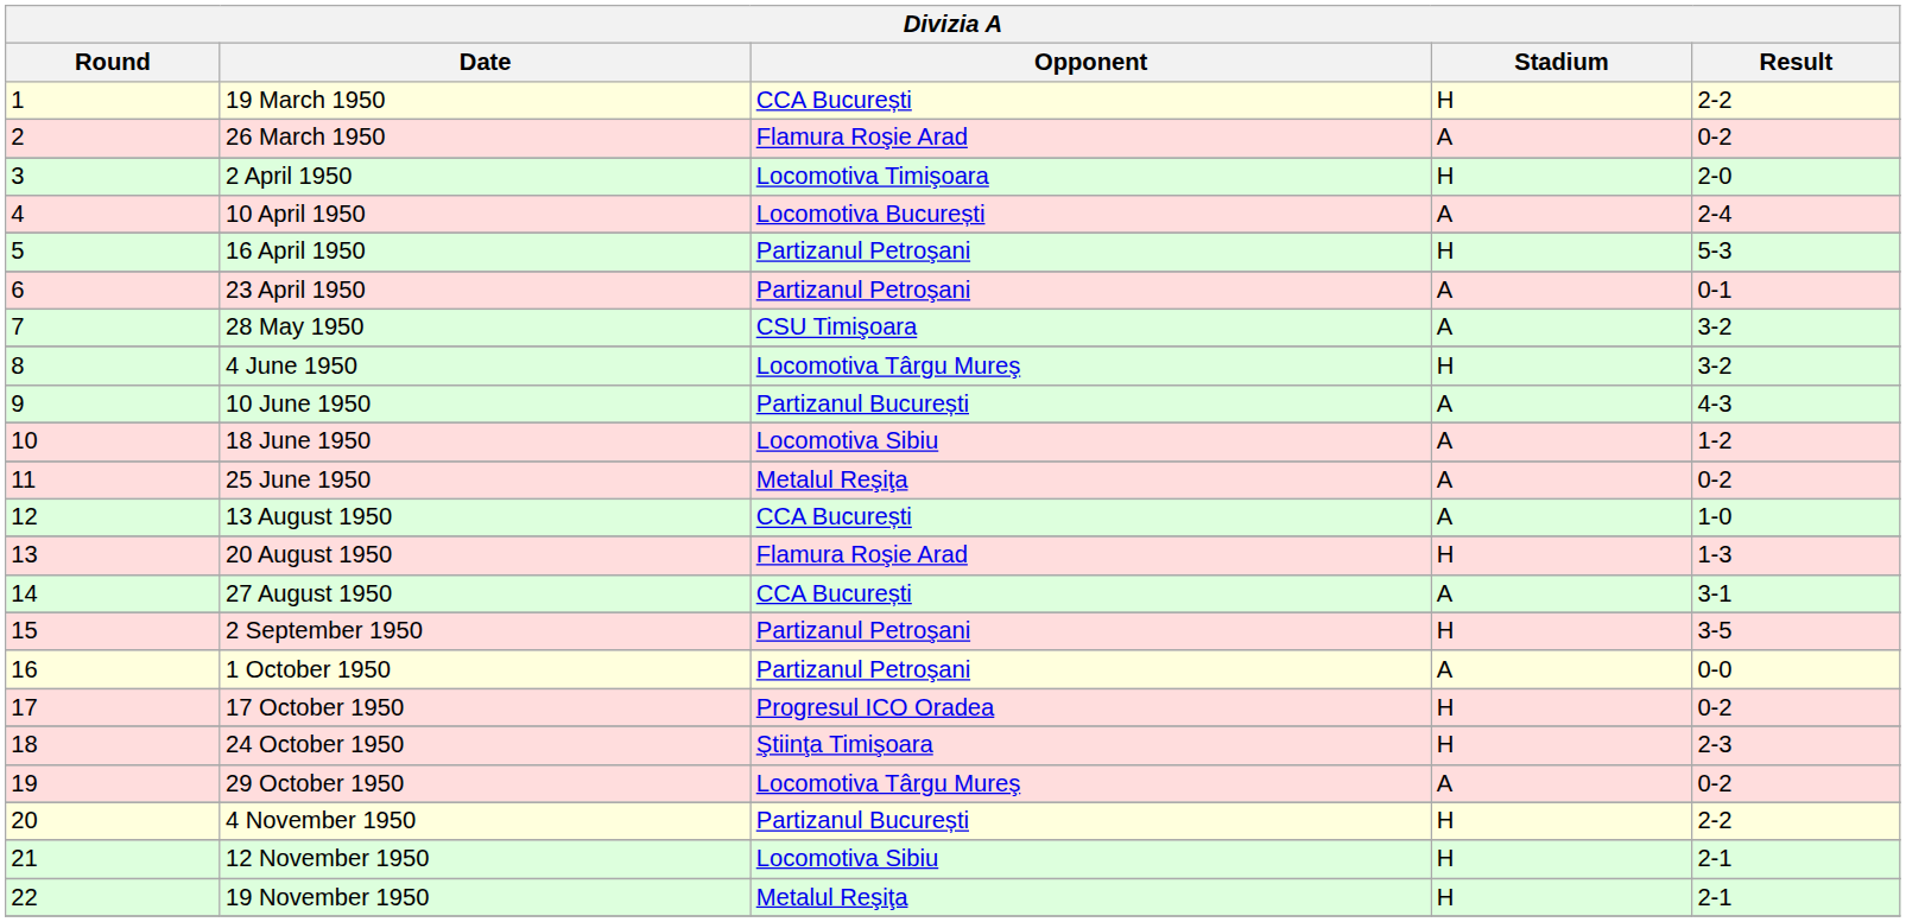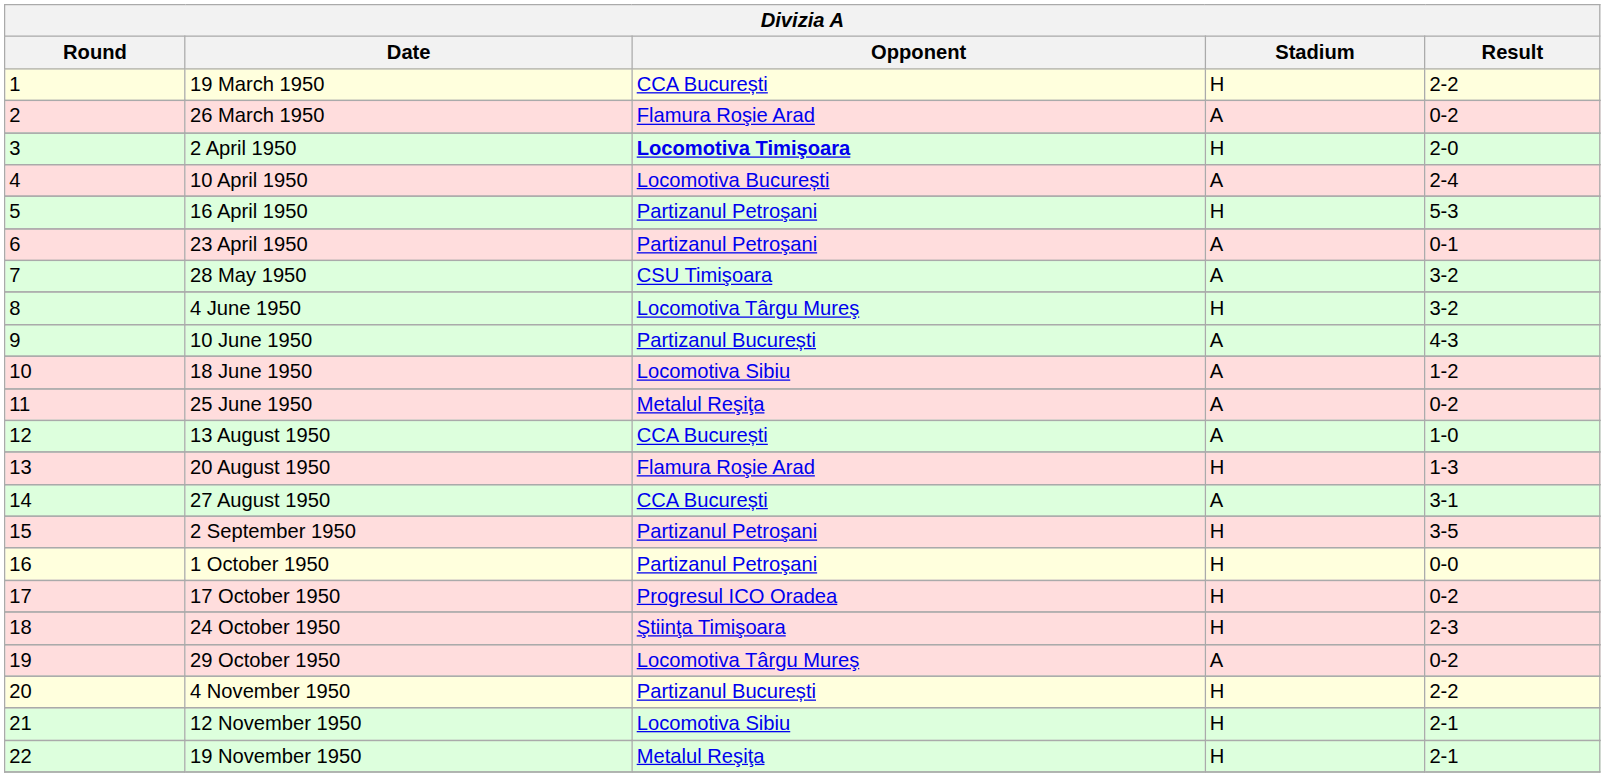2 April 1950 | Opponent: normal -> bold
1 October 1950 | Stadium: A -> H
